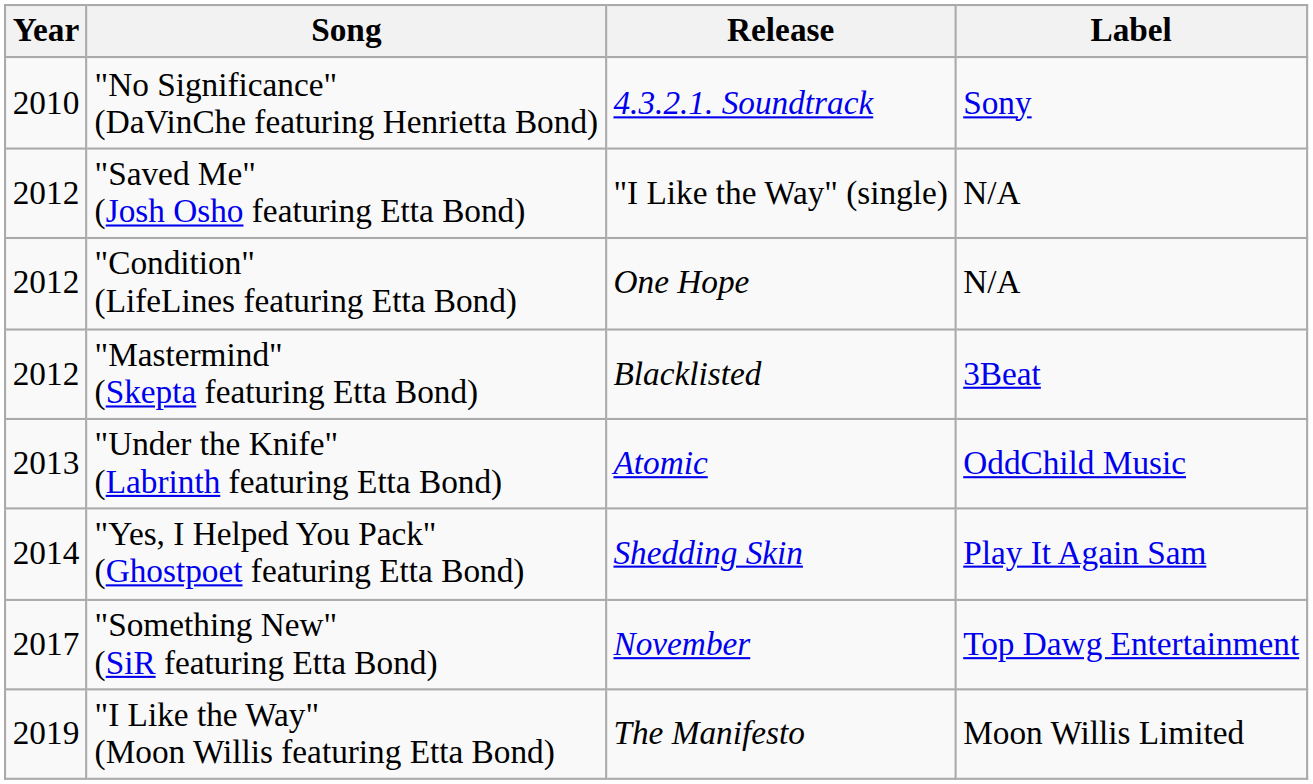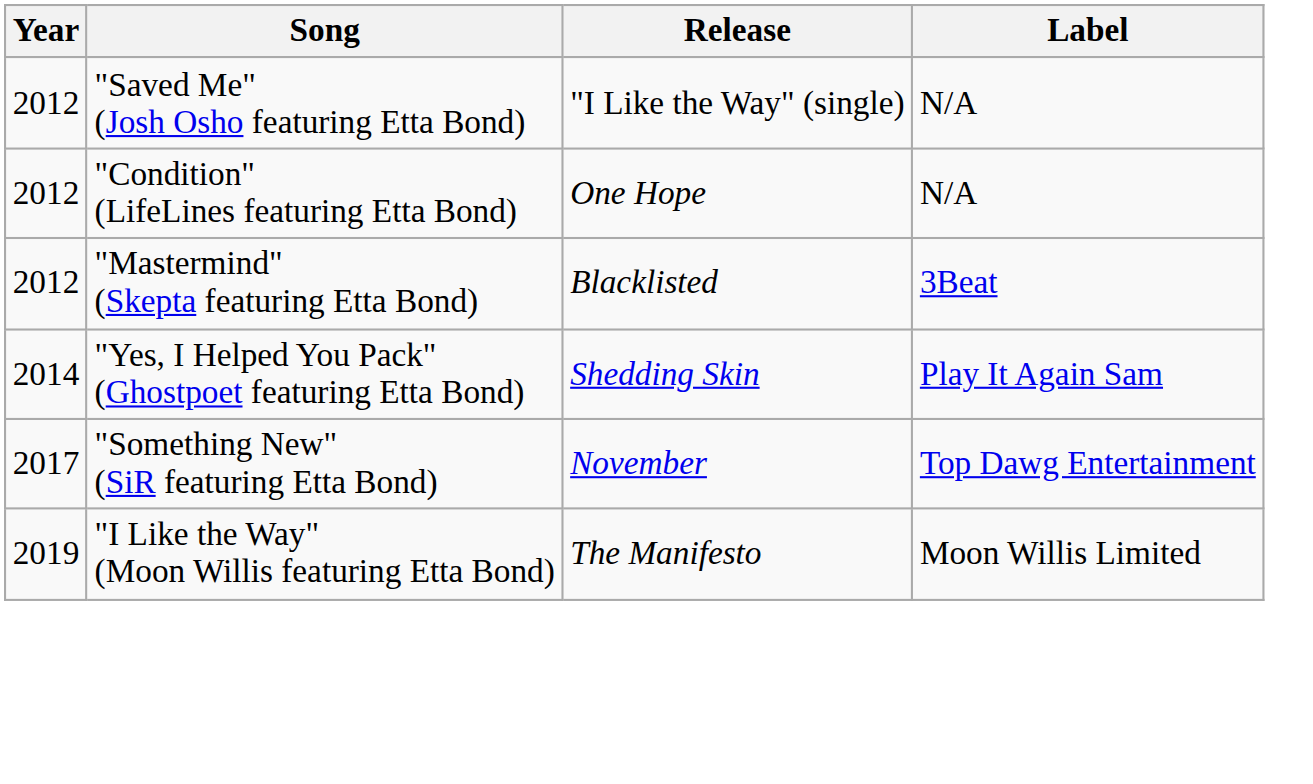- row: 2010 | "No Significance" (DaVinChe featuring Henrietta Bond) | 4.3.2.1. Soundtrack | Sony
- row: 2013 | "Under the Knife" (Labrinth featuring Etta Bond) | Atomic | OddChild Music
